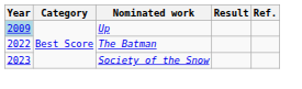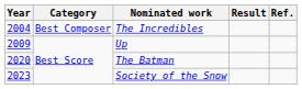+ row: 2004 | Best Composer | The Incredibles
Up | Year: lightblue background -> no background
The Batman | Year: 2022 -> 2020
